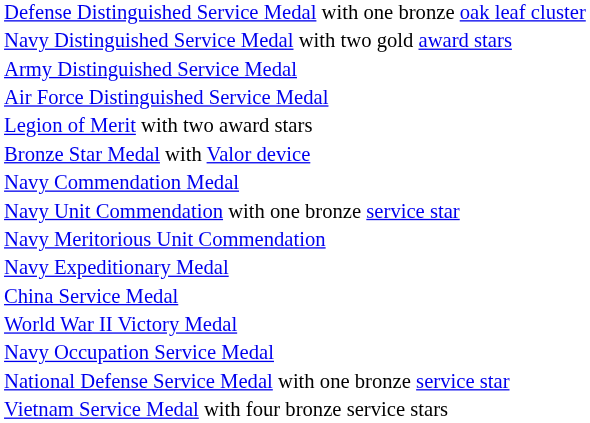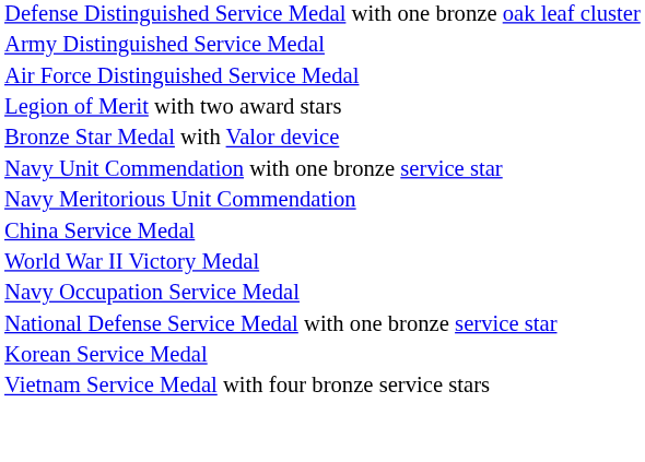- row: Navy Distinguished Service Medal with two gold award stars
- row: Navy Commendation Medal
- row: Navy Expeditionary Medal
+ row: Korean Service Medal
